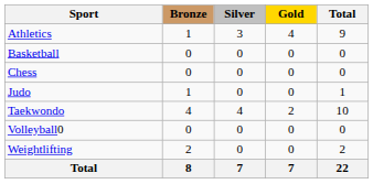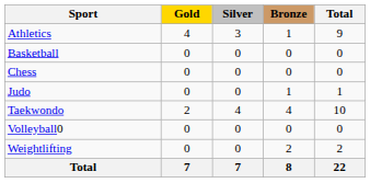columns swapped: Gold <-> Bronze
